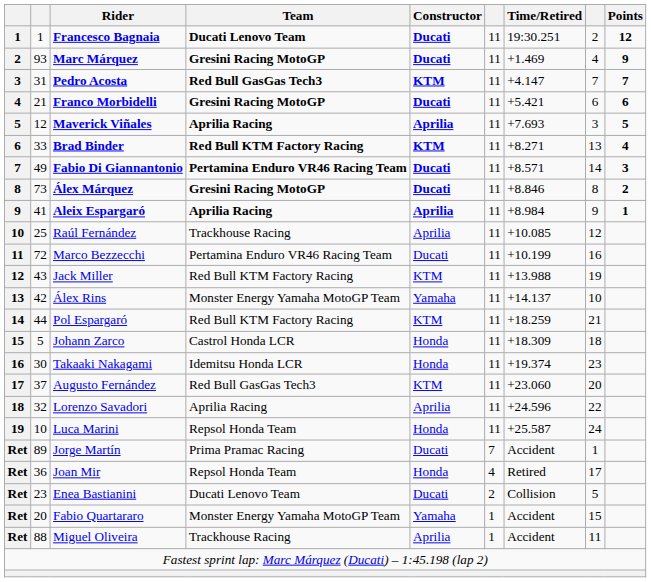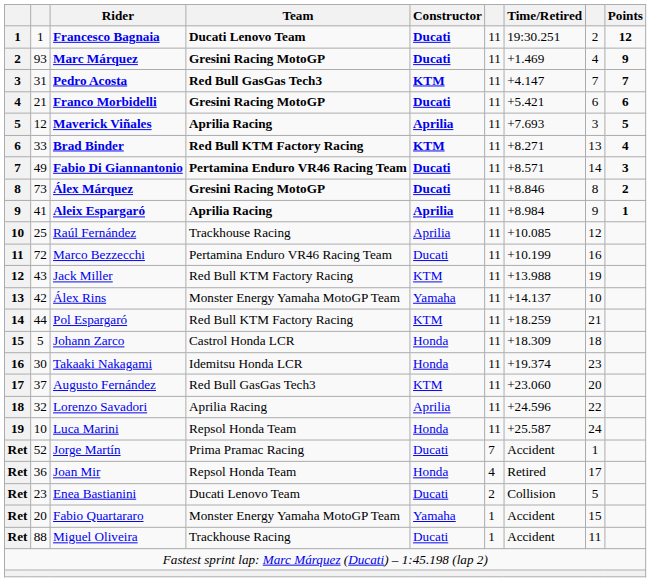Jorge Martín | column 2: 89 -> 52
Miguel Oliveira | Constructor: Aprilia -> Ducati
